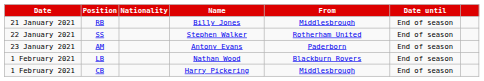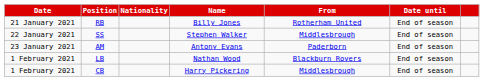RB | From: Middlesbrough -> Rotherham United
SS | From: Rotherham United -> Middlesbrough
